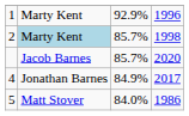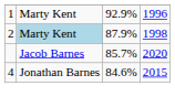2 | column 3: 85.7% -> 87.9%
4 | column 3: 84.9% -> 84.6%
4 | column 4: 2017 -> 2015
- row: 5 | Matt Stover | 84.0% | 1986
